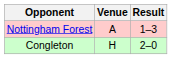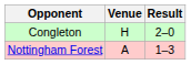rows swapped: Congleton <-> Nottingham Forest
